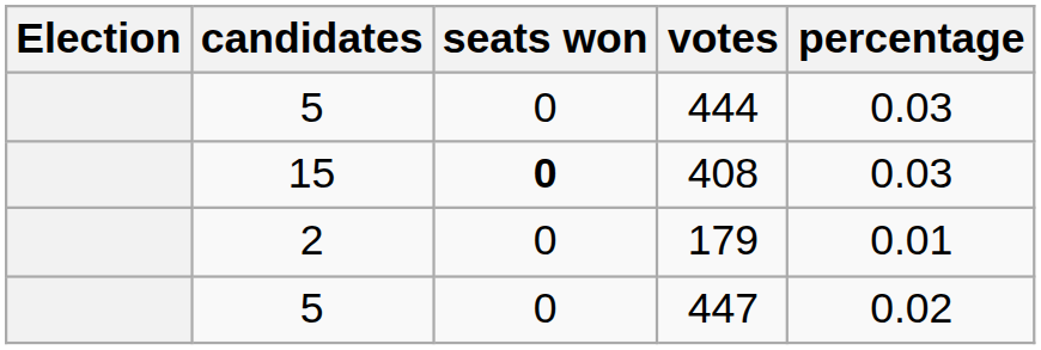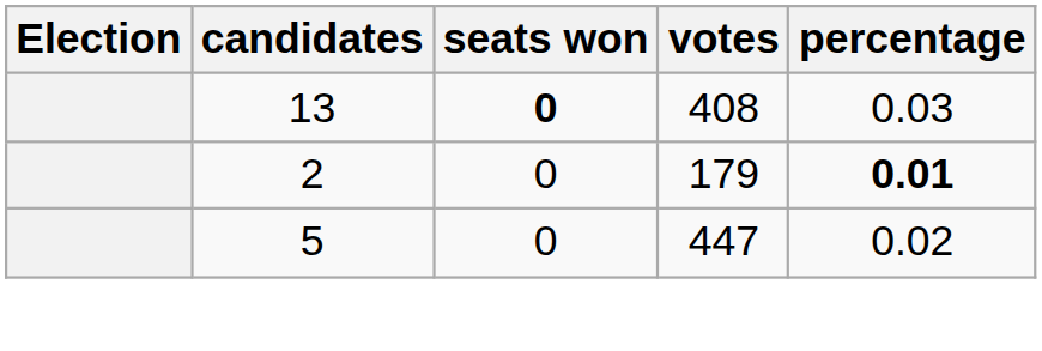- row: 5 | 0 | 444 | 0.03
408 | candidates: 15 -> 13
179 | percentage: normal -> bold
